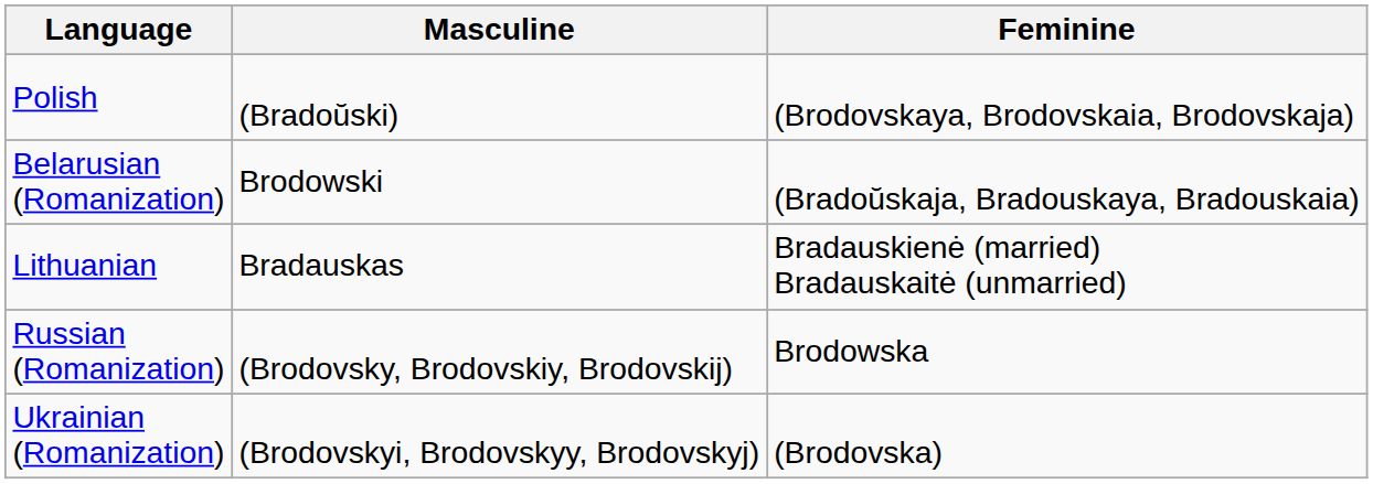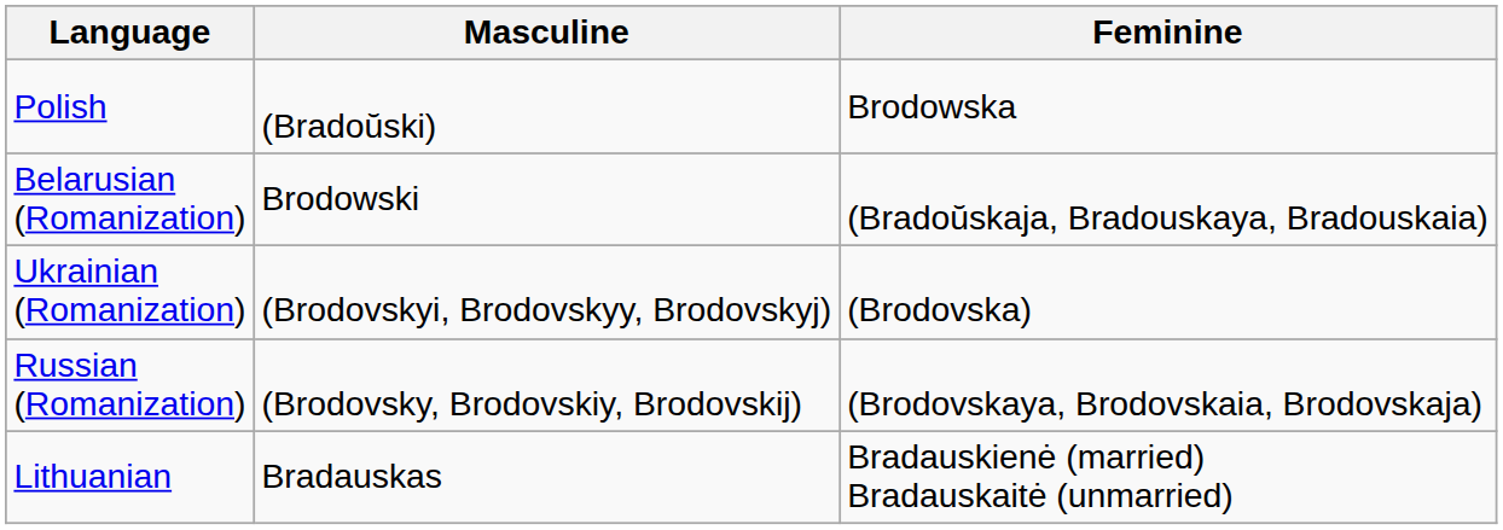Polish | Feminine: (Brodovskaya, Brodovskaia, Brodovskaja) -> Brodowska
rows swapped: Lithuanian <-> Ukrainian (Romanization)
Russian (Romanization) | Feminine: Brodowska -> (Brodovskaya, Brodovskaia, Brodovskaja)
